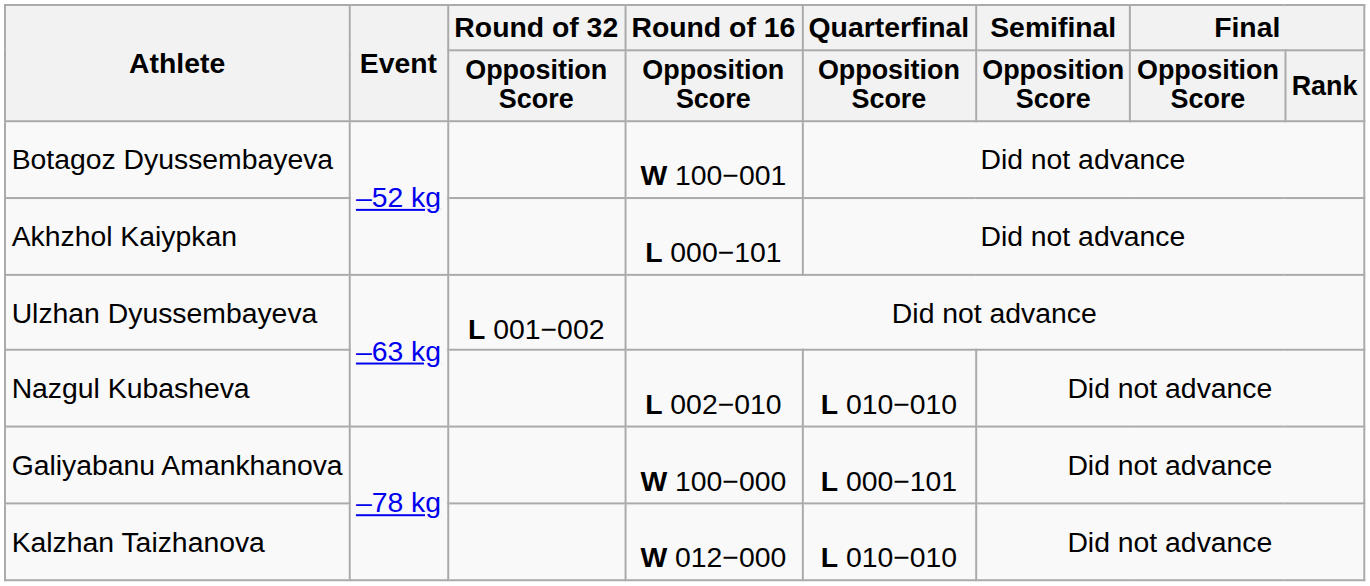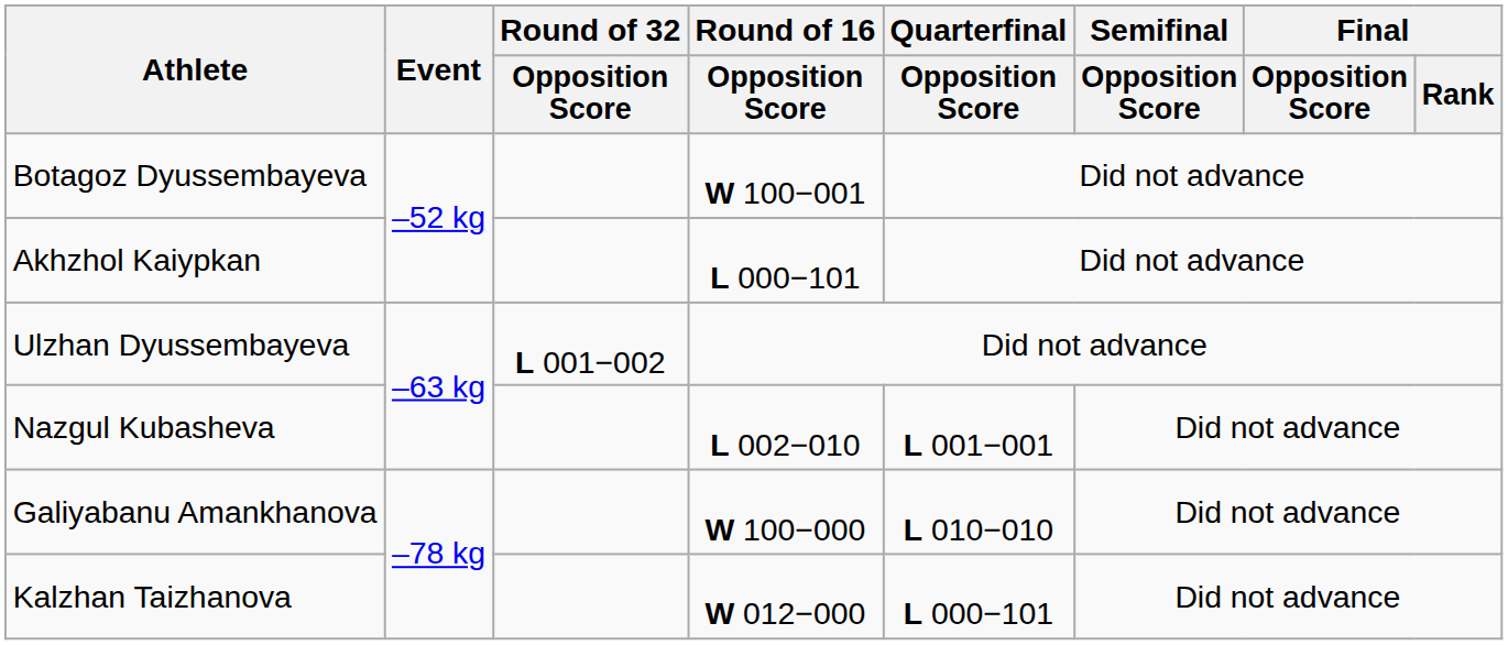Nazgul Kubasheva | Quarterfinal / Opposition Score: L 010−010 -> L 001−001
Galiyabanu Amankhanova | Quarterfinal / Opposition Score: L 000−101 -> L 010−010
Kalzhan Taizhanova | Quarterfinal / Opposition Score: L 010−010 -> L 000−101
